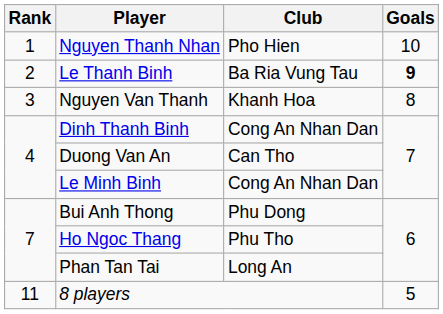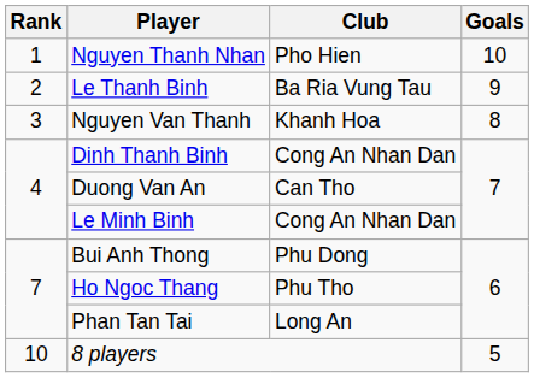Le Thanh Binh | Goals: bold -> normal
8 players | Rank: 11 -> 10
